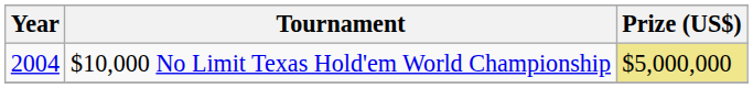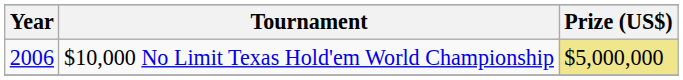$10,000 No Limit Texas Hold'em World Championship | Year: 2004 -> 2006
